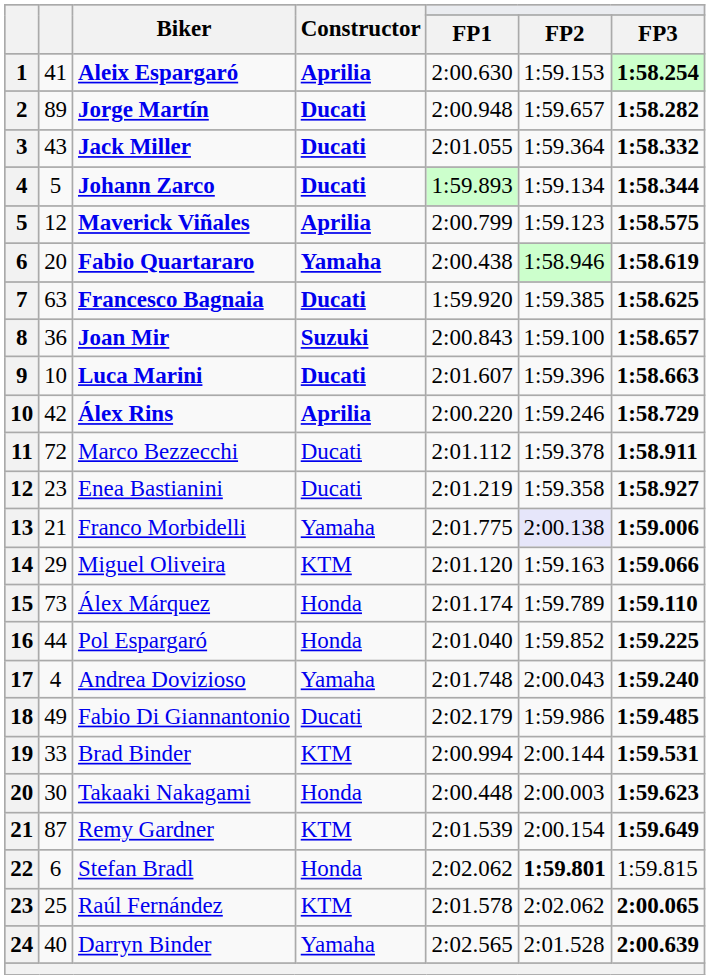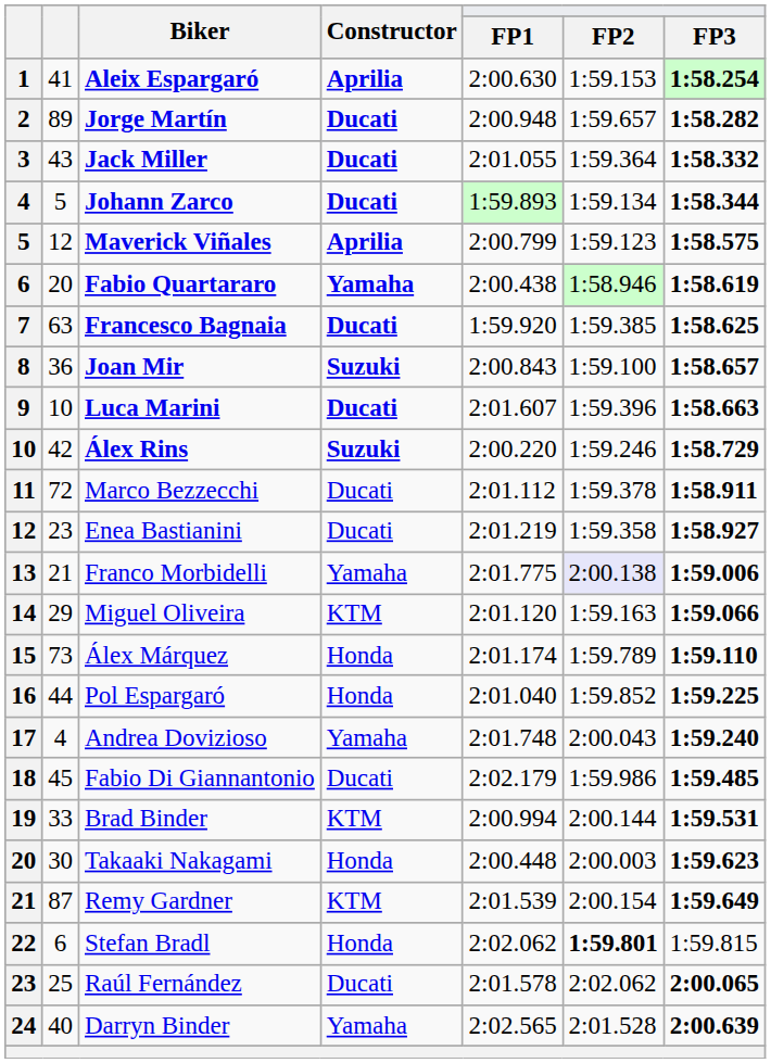Álex Rins | Constructor: Aprilia -> Suzuki
Fabio Di Giannantonio | column 2: 49 -> 45
Raúl Fernández | Constructor: KTM -> Ducati
